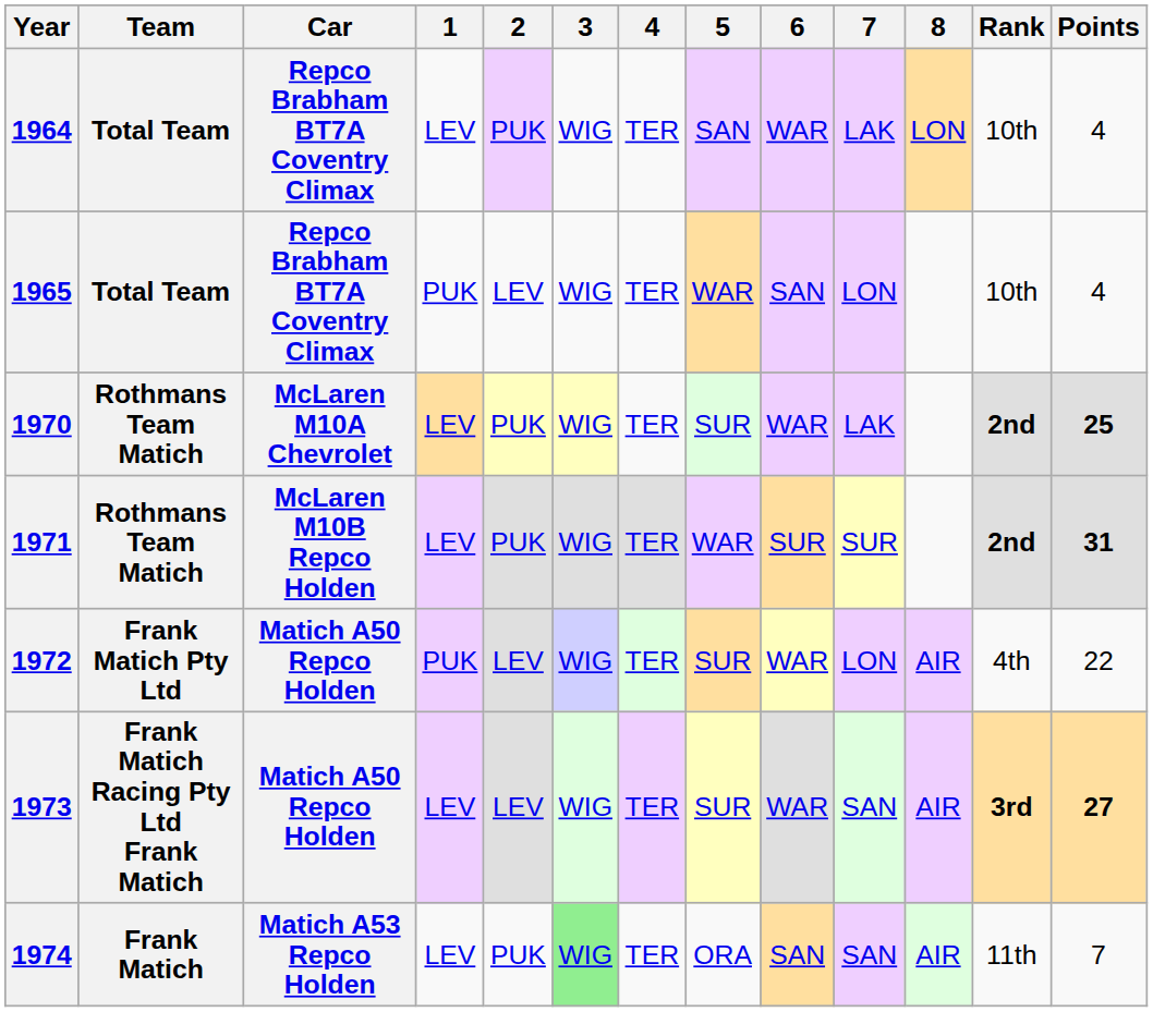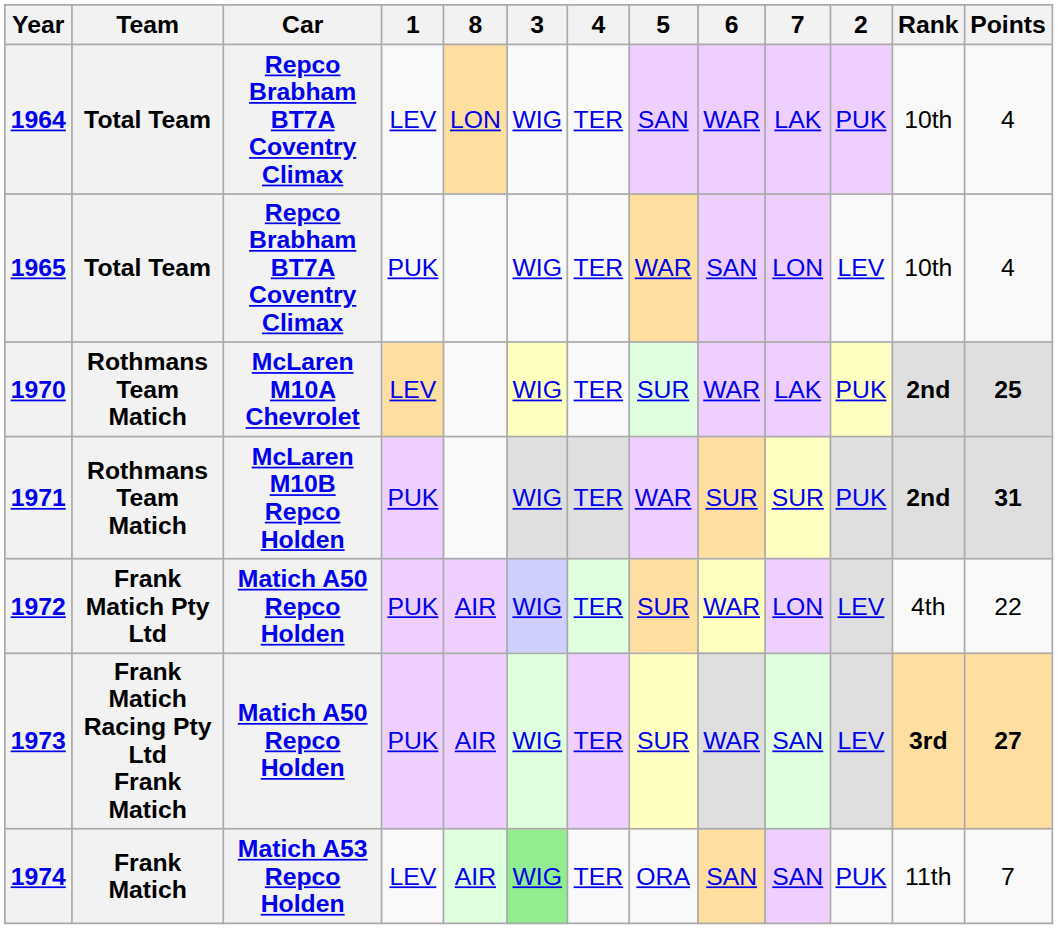columns swapped: 2 <-> 8
1971 | 1: LEV -> PUK
1973 | 1: LEV -> PUK
